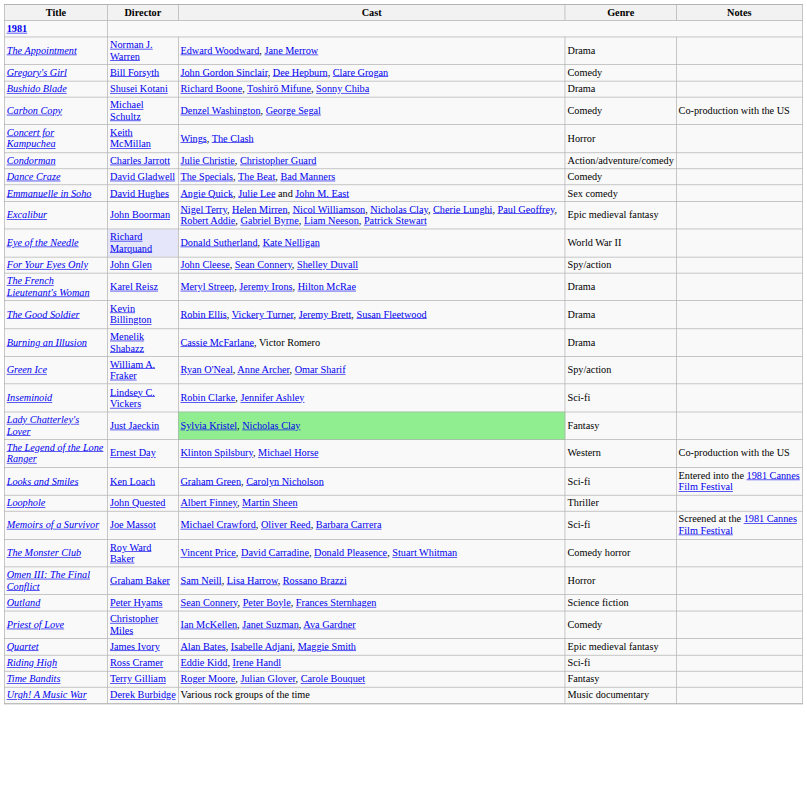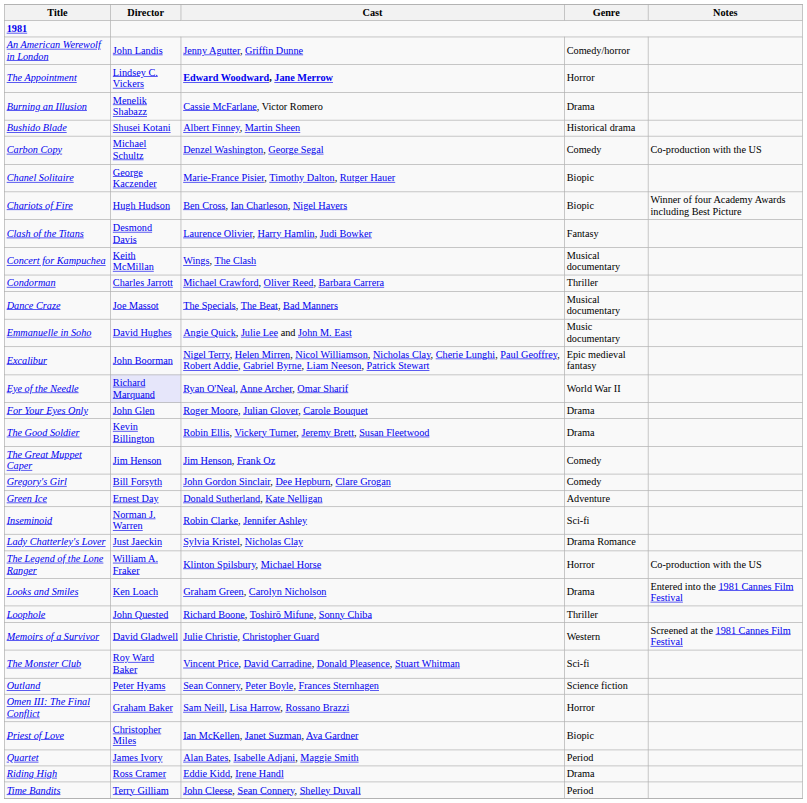+ row: An American Werewolf in London | John Landis | Jenny Agutter, Griffin Dunne | Comedy/horror
The Appointment | Director: Norman J. Warren -> Lindsey C. Vickers
The Appointment | Cast: normal -> bold
The Appointment | Genre: Drama -> Horror
rows swapped: Burning an Illusion <-> Gregory's Girl
Bushido Blade | Cast: Richard Boone, Toshirō Mifune, Sonny Chiba -> Albert Finney, Martin Sheen
Bushido Blade | Genre: Drama -> Historical drama
+ row: Chanel Solitaire | George Kaczender | Marie-France Pisier, Timothy Dalton, Rutger Hauer | Biopic
+ row: Chariots of Fire | Hugh Hudson | Ben Cross, Ian Charleson, Nigel Havers | Biopic | Winner of four Academy Awards including Best Picture
+ row: Clash of the Titans | Desmond Davis | Laurence Olivier, Harry Hamlin, Judi Bowker | Fantasy
Concert for Kampuchea | Genre: Horror -> Musical documentary
Condorman | Cast: Julie Christie, Christopher Guard -> Michael Crawford, Oliver Reed, Barbara Carrera
Condorman | Genre: Action/adventure/comedy -> Thriller
Dance Craze | Director: David Gladwell -> Joe Massot
Dance Craze | Genre: Comedy -> Musical documentary
Emmanuelle in Soho | Genre: Sex comedy -> Music documentary
Eye of the Needle | Cast: Donald Sutherland, Kate Nelligan -> Ryan O'Neal, Anne Archer, Omar Sharif
For Your Eyes Only | Cast: John Cleese, Sean Connery, Shelley Duvall -> Roger Moore, Julian Glover, Carole Bouquet
For Your Eyes Only | Genre: Spy/action -> Drama
- row: The French Lieutenant's Woman | Karel Reisz | Meryl Streep, Jeremy Irons, Hilton McRae | Drama
+ row: The Great Muppet Caper | Jim Henson | Jim Henson, Frank Oz | Comedy
Green Ice | Director: William A. Fraker -> Ernest Day
Green Ice | Cast: Ryan O'Neal, Anne Archer, Omar Sharif -> Donald Sutherland, Kate Nelligan
Green Ice | Genre: Spy/action -> Adventure
Inseminoid | Director: Lindsey C. Vickers -> Norman J. Warren
Lady Chatterley's Lover | Cast: lightgreen background -> no background
Lady Chatterley's Lover | Genre: Fantasy -> Drama Romance
The Legend of the Lone Ranger | Director: Ernest Day -> William A. Fraker
The Legend of the Lone Ranger | Genre: Western -> Horror
Looks and Smiles | Genre: Sci-fi -> Drama
Loophole | Cast: Albert Finney, Martin Sheen -> Richard Boone, Toshirō Mifune, Sonny Chiba
Memoirs of a Survivor | Director: Joe Massot -> David Gladwell
Memoirs of a Survivor | Cast: Michael Crawford, Oliver Reed, Barbara Carrera -> Julie Christie, Christopher Guard
Memoirs of a Survivor | Genre: Sci-fi -> Western
The Monster Club | Genre: Comedy horror -> Sci-fi
rows swapped: Omen III: The Final Conflict <-> Outland
Priest of Love | Genre: Comedy -> Biopic
Quartet | Genre: Epic medieval fantasy -> Period
Riding High | Genre: Sci-fi -> Drama
Time Bandits | Cast: Roger Moore, Julian Glover, Carole Bouquet -> John Cleese, Sean Connery, Shelley Duvall
Time Bandits | Genre: Fantasy -> Period
- row: Urgh! A Music War | Derek Burbidge | Various rock groups of the time | Music documentary
